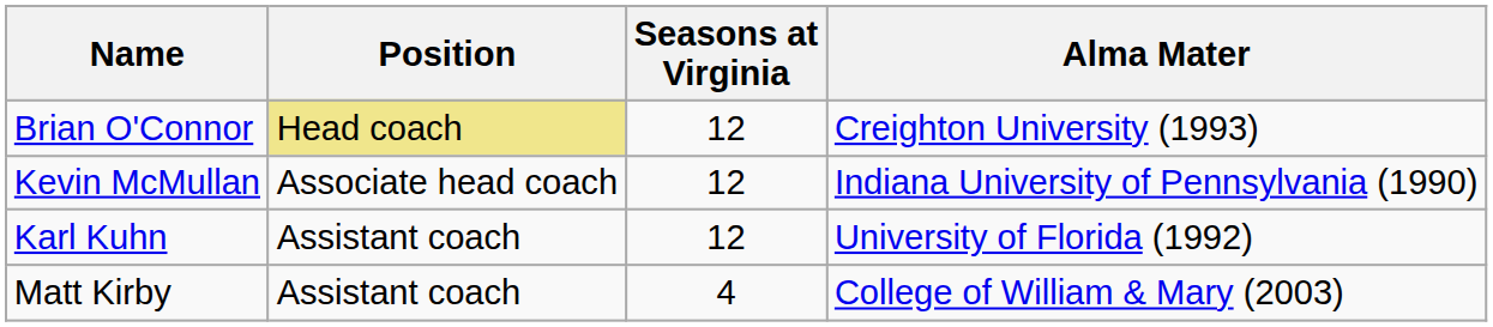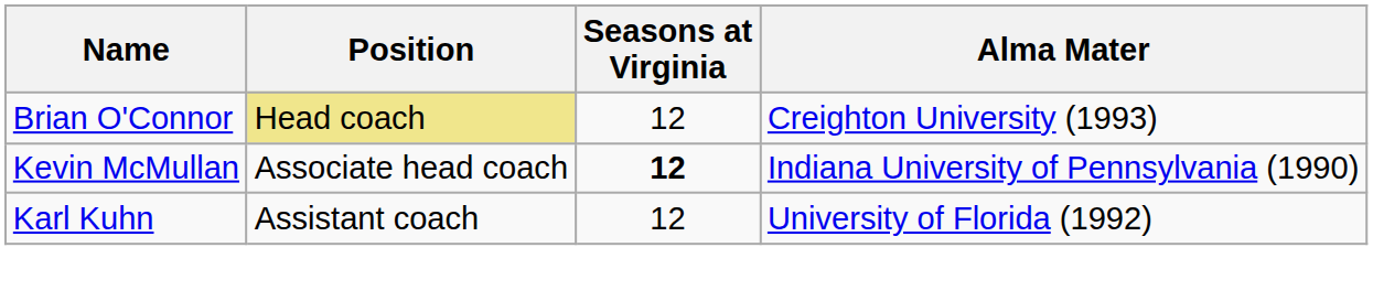Kevin McMullan | Seasons at Virginia: normal -> bold
- row: Matt Kirby | Assistant coach | 4 | College of William & Mary (2003)
